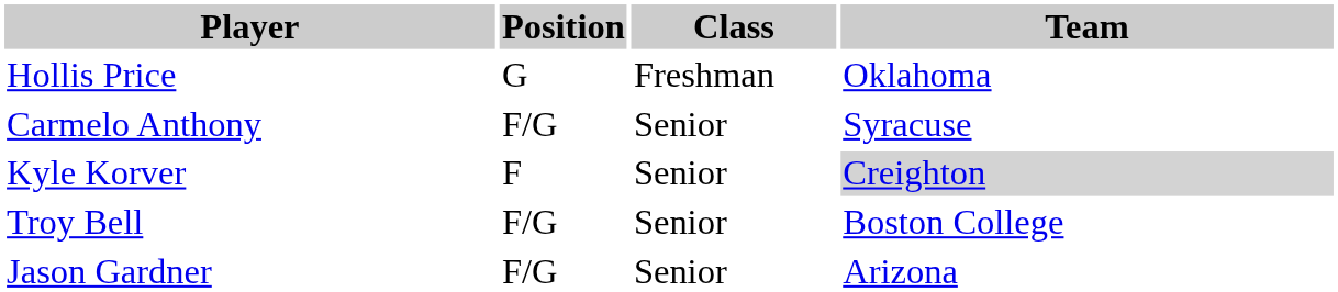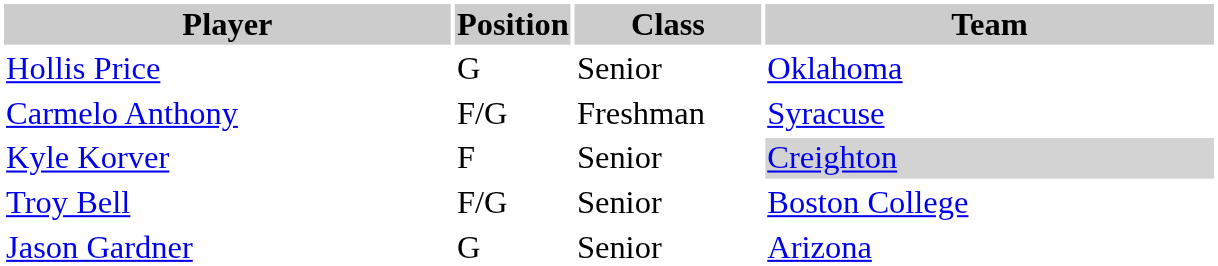Hollis Price | Class: Freshman -> Senior
Carmelo Anthony | Class: Senior -> Freshman
Jason Gardner | Position: F/G -> G
